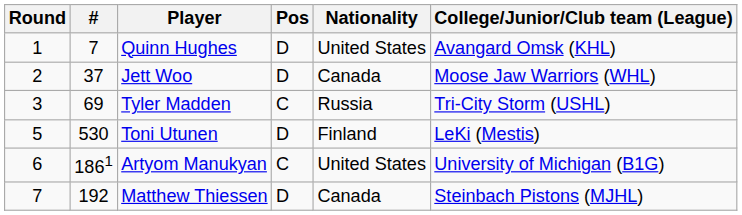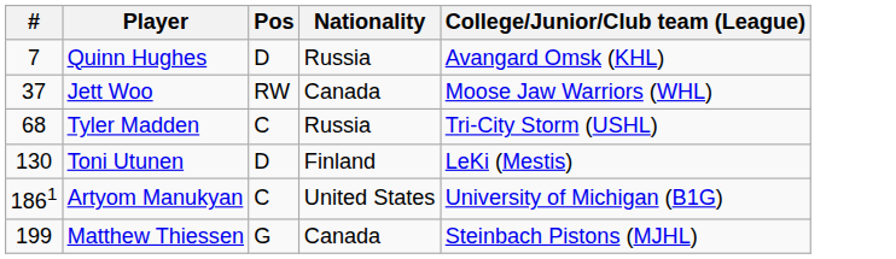- column: Round | 1 | 2 | 3 | 5 | 6 | 7
Quinn Hughes | Nationality: United States -> Russia
Jett Woo | Pos: D -> RW
Tyler Madden | #: 69 -> 68
Toni Utunen | #: 530 -> 130
Matthew Thiessen | #: 192 -> 199
Matthew Thiessen | Pos: D -> G
